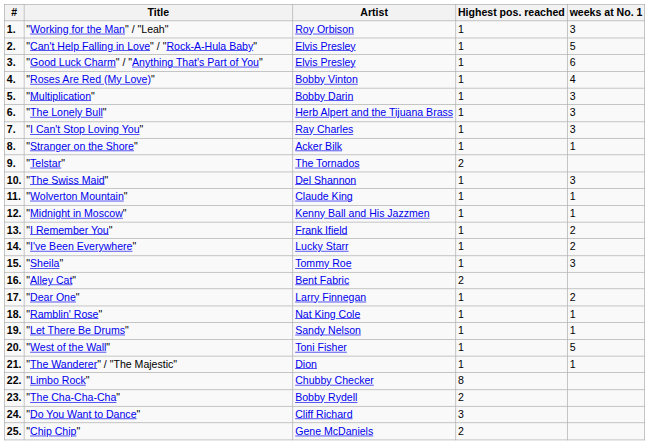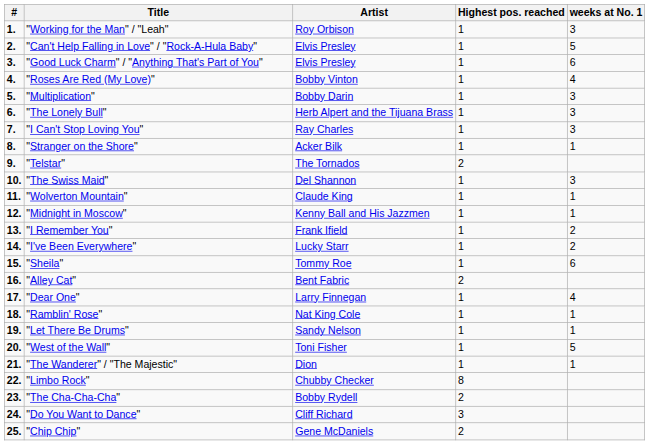"Sheila" | weeks at No. 1: 3 -> 6
"Dear One" | weeks at No. 1: 2 -> 4
